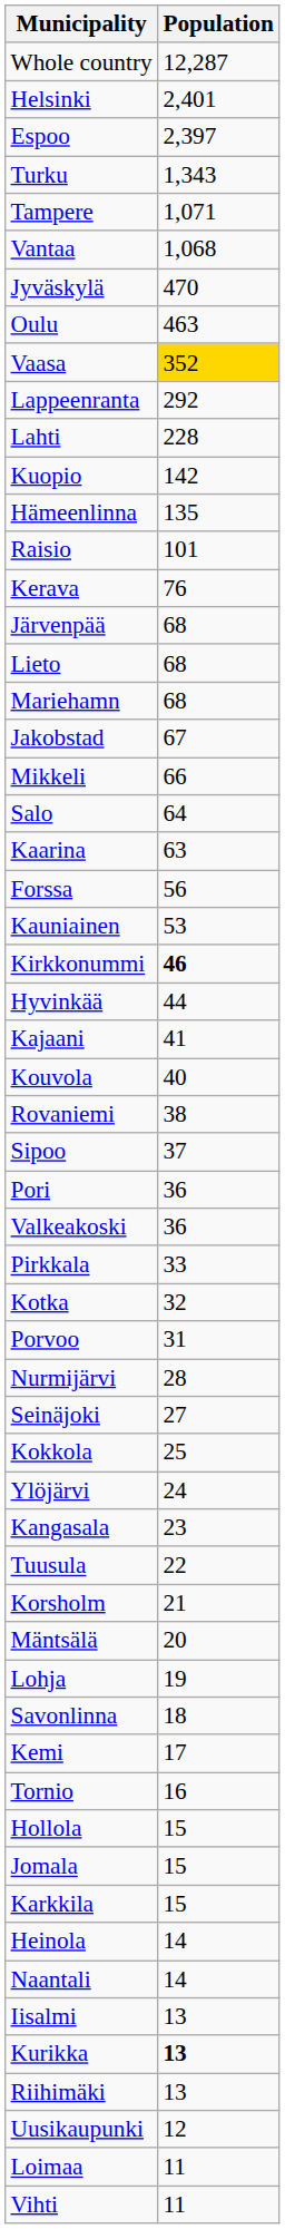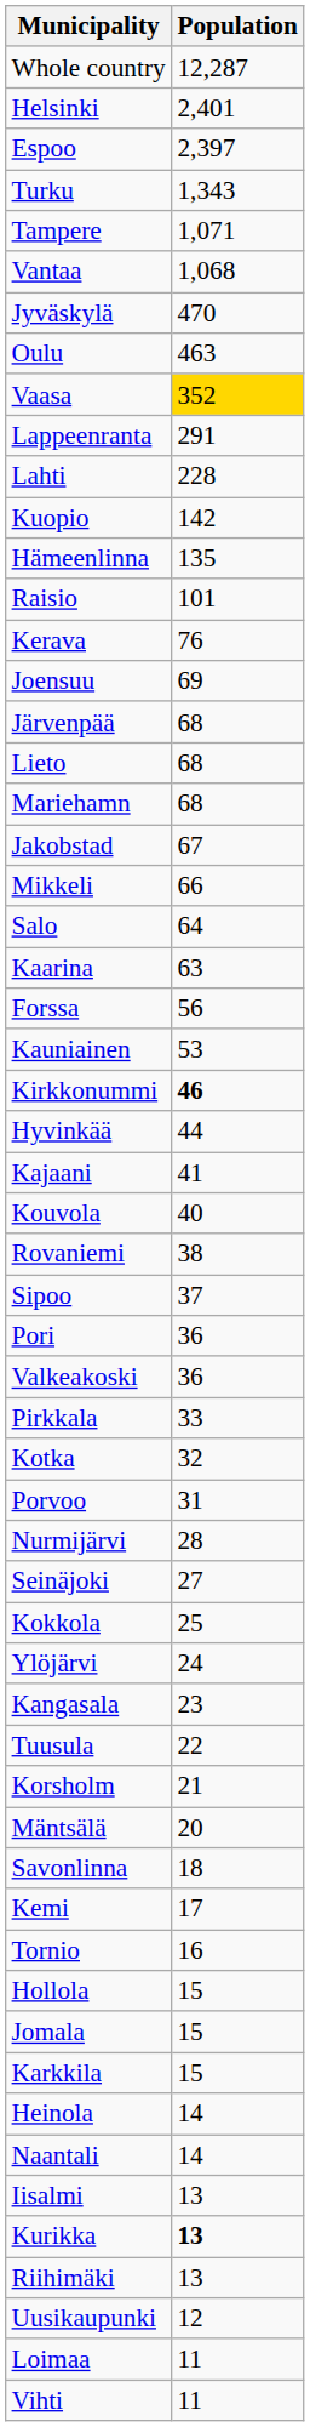Lappeenranta | Population: 292 -> 291
+ row: Joensuu | 69
- row: Lohja | 19
